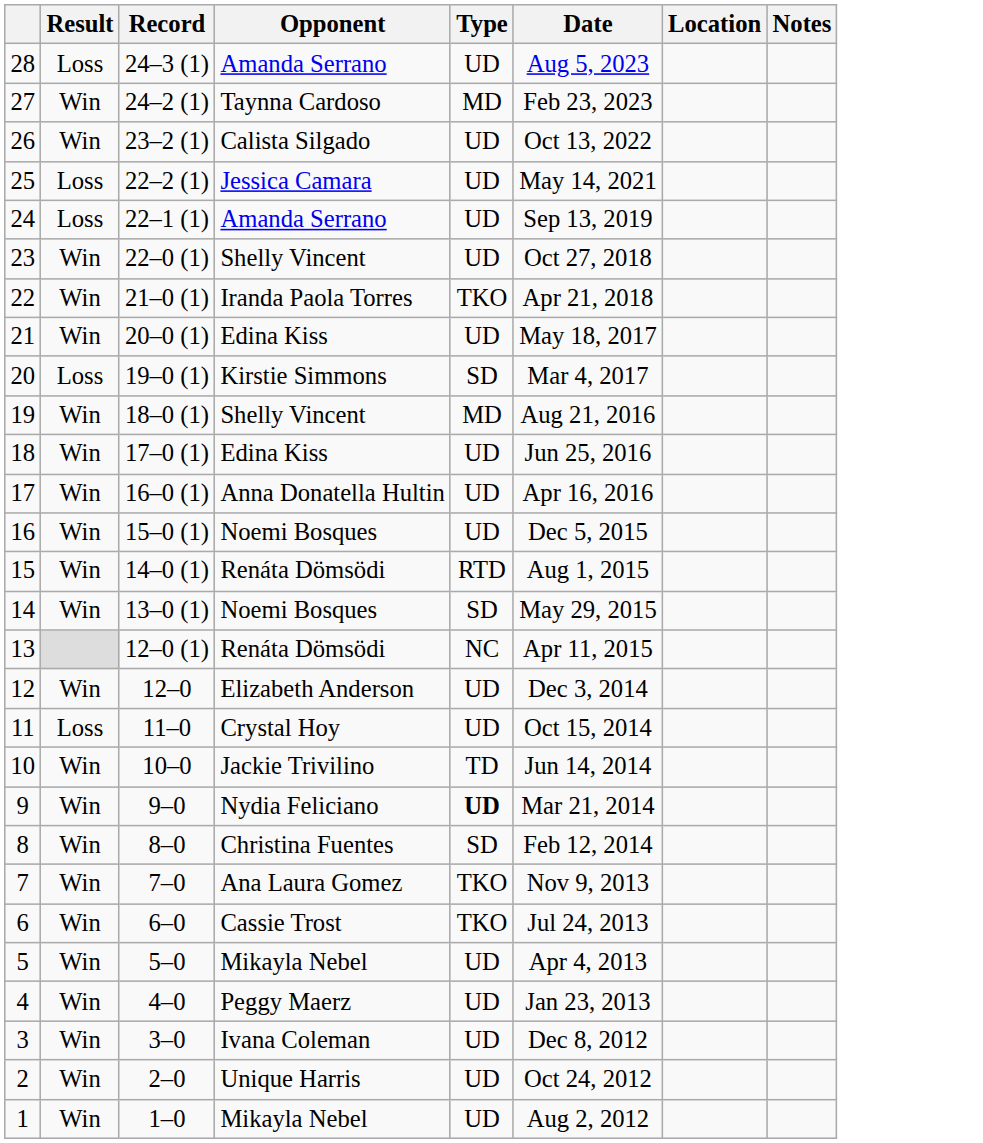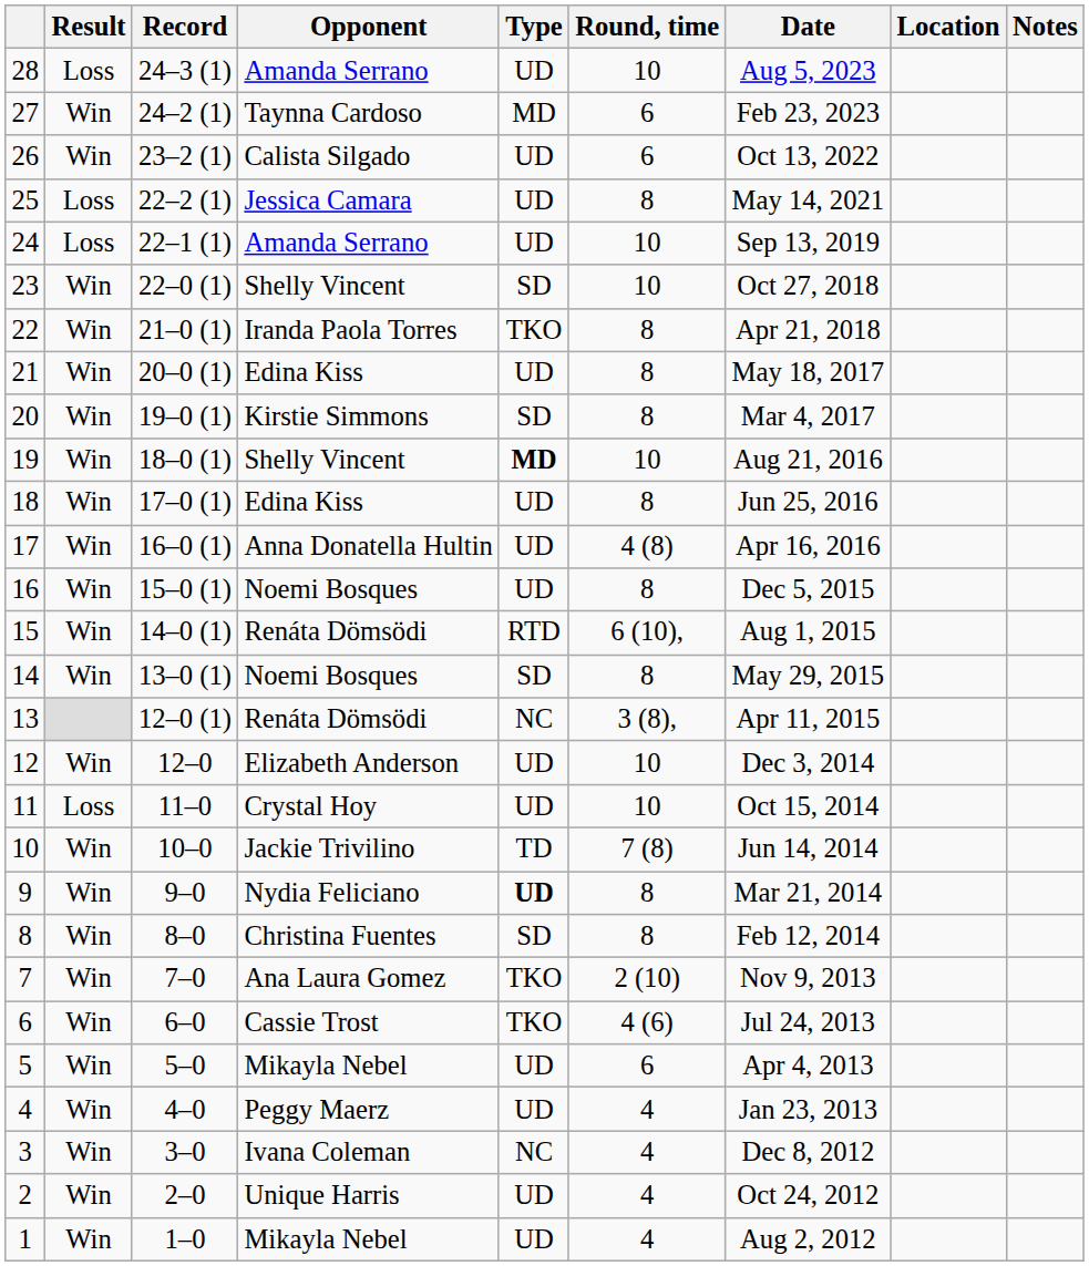+ column: Round, time | 10 | 6 | 6 | 8 | 10 | 10 | 8 | 8 | 8 | 10 | 8 | 4 (8) | 8 | 6 (10), | 8 | 3 (8), | 10 | 10 | 7 (8) | 8 | 8 | 2 (10) | 4 (6) | 6 | 4 | 4 | 4 | 4
23 | Type: UD -> SD
20 | Result: Loss -> Win
19 | Type: normal -> bold
3 | Type: UD -> NC
